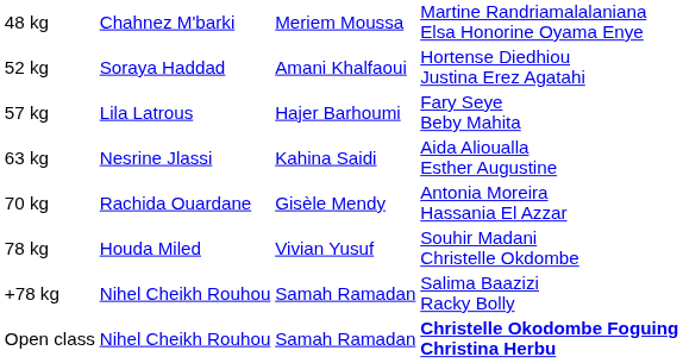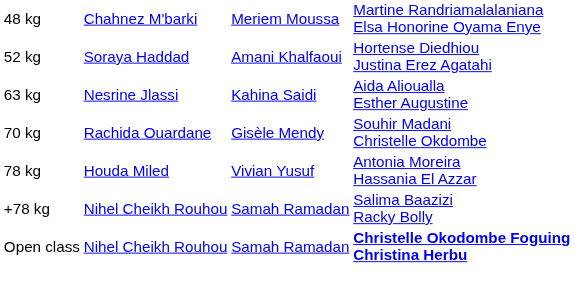- row: 57 kg | Lila Latrous | Hajer Barhoumi | Fary Seye Beby Mahita
70 kg | column 4: Antonia Moreira Hassania El Azzar -> Souhir Madani Christelle Okdombe
78 kg | column 4: Souhir Madani Christelle Okdombe -> Antonia Moreira Hassania El Azzar
